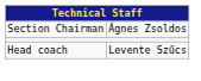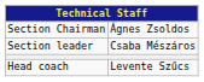+ row: Section leader | Csaba Mészáros
